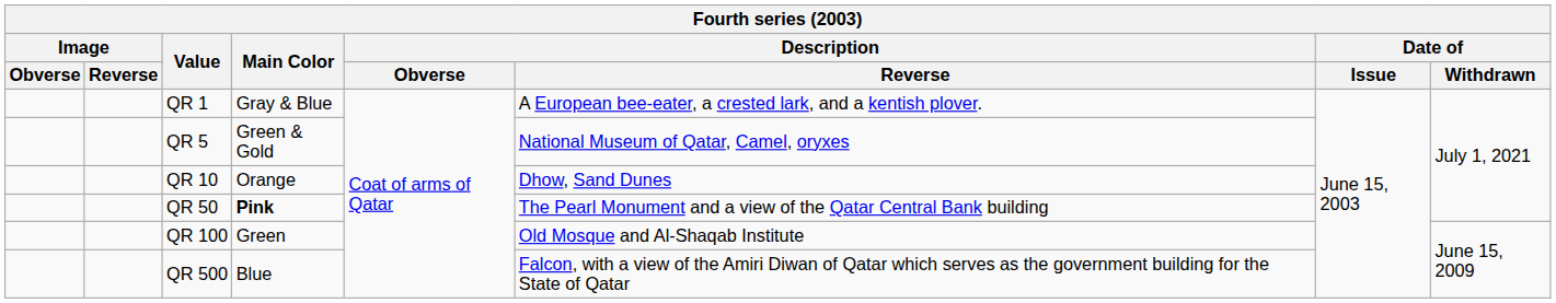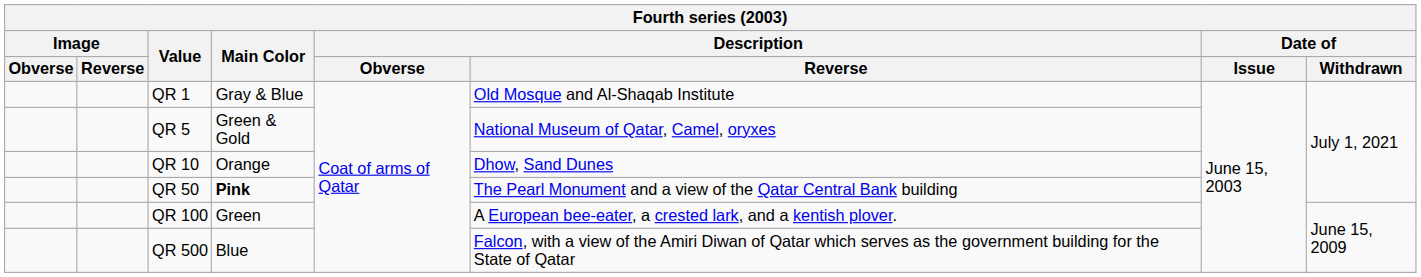QR 1 | Description / Reverse: A European bee-eater, a crested lark, and a kentish plover. -> Old Mosque and Al-Shaqab Institute
QR 100 | Description / Reverse: Old Mosque and Al-Shaqab Institute -> A European bee-eater, a crested lark, and a kentish plover.
